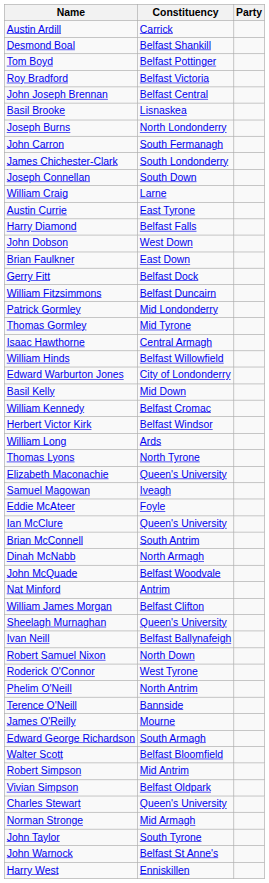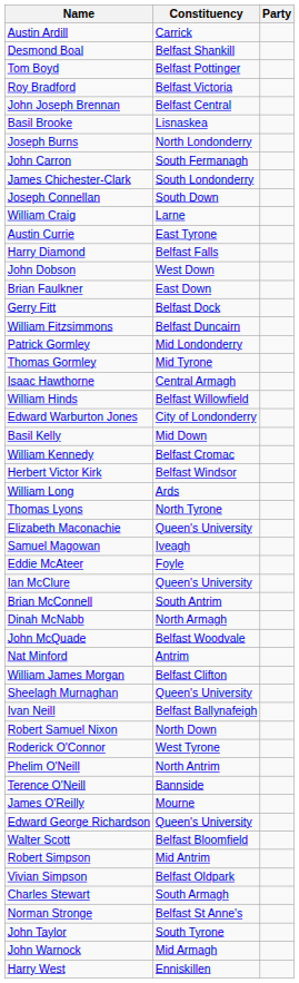Edward George Richardson | Constituency: South Armagh -> Queen's University
Charles Stewart | Constituency: Queen's University -> South Armagh
Norman Stronge | Constituency: Mid Armagh -> Belfast St Anne's
John Warnock | Constituency: Belfast St Anne's -> Mid Armagh
